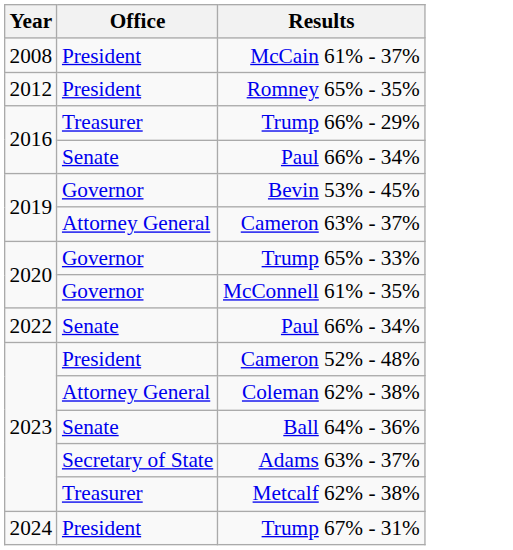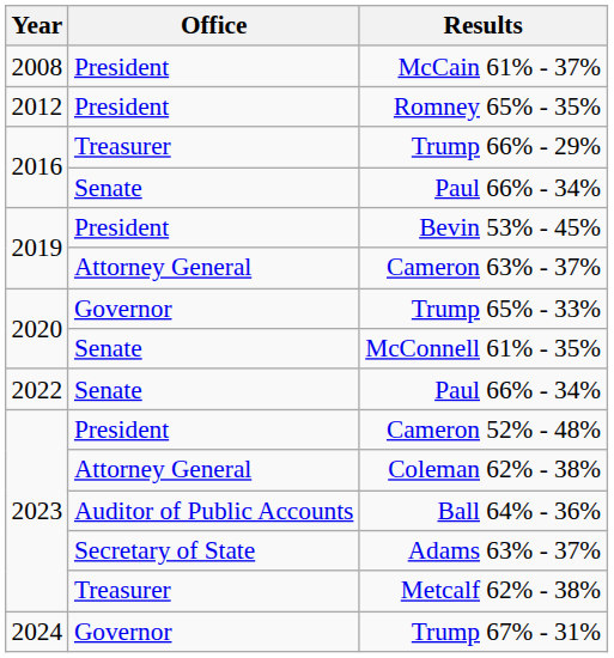Bevin 53% - 45% | Office: Governor -> President
McConnell 61% - 35% | Office: Governor -> Senate
Ball 64% - 36% | Office: Senate -> Auditor of Public Accounts
Trump 67% - 31% | Office: President -> Governor
